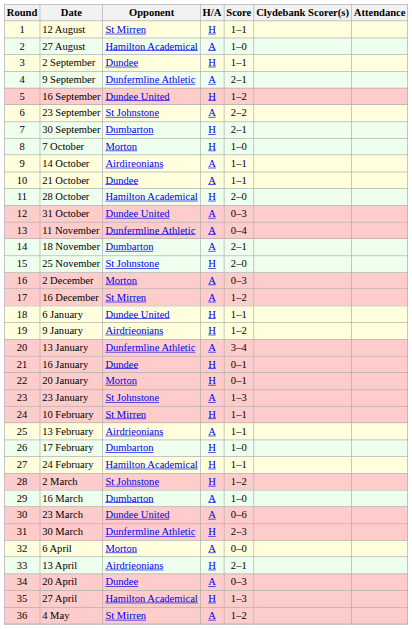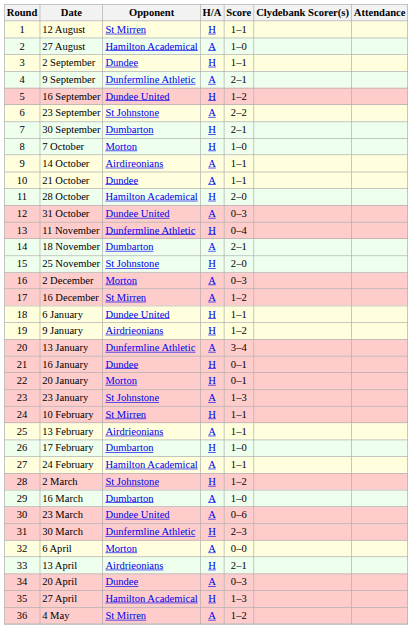11 November | H/A: A -> H
24 February | H/A: H -> A
